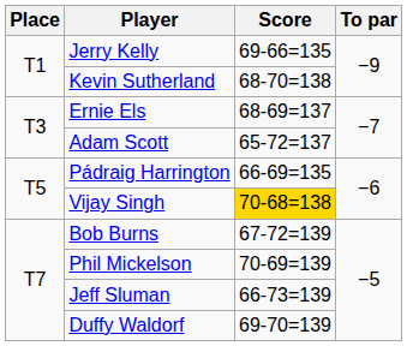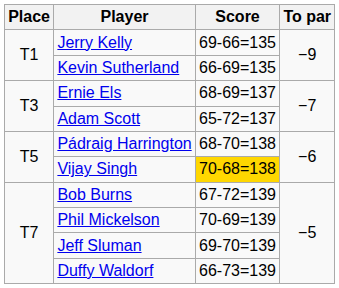Kevin Sutherland | Score: 68-70=138 -> 66-69=135
Pádraig Harrington | Score: 66-69=135 -> 68-70=138
Jeff Sluman | Score: 66-73=139 -> 69-70=139
Duffy Waldorf | Score: 69-70=139 -> 66-73=139
